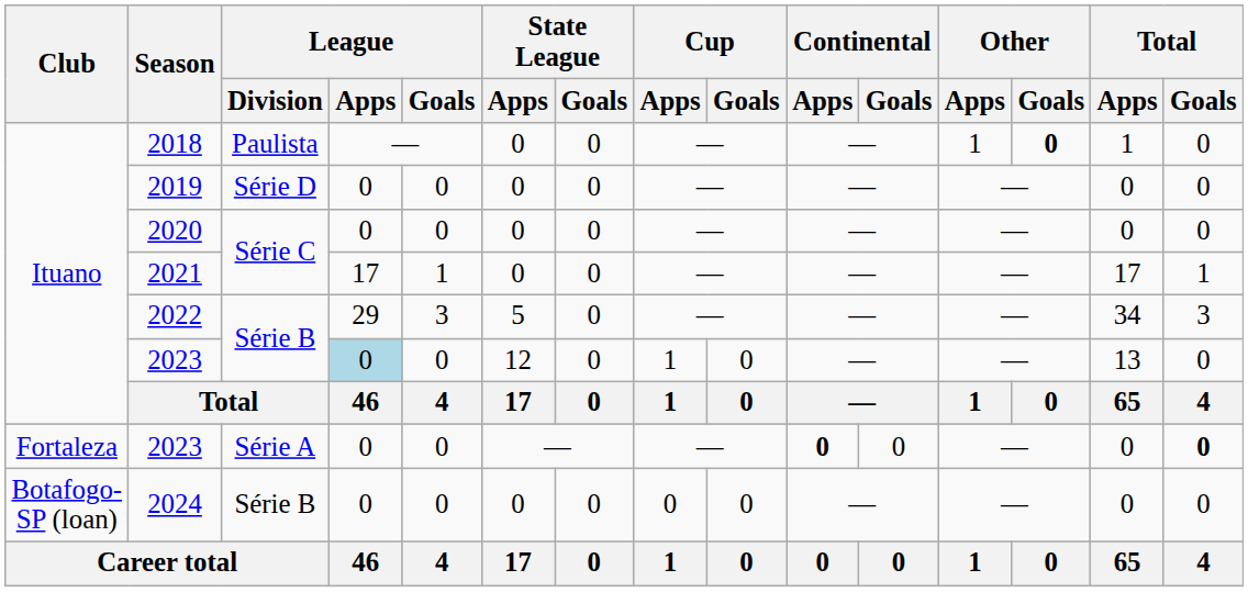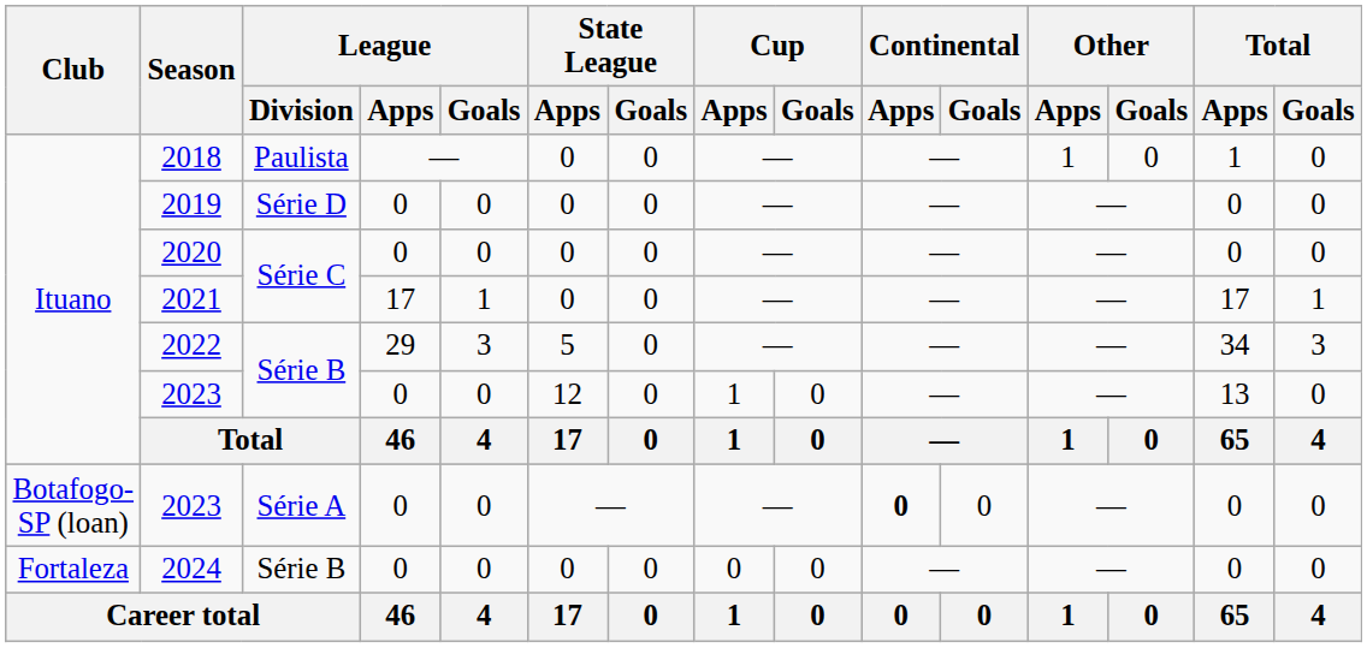2018 | Other / Goals: bold -> normal
2023 / Série B | League / Apps: lightblue background -> no background
2023 / Série A | Club: Fortaleza -> Botafogo-SP (loan)
2023 / Série A | Total / Goals: bold -> normal
2024 | Club: Botafogo-SP (loan) -> Fortaleza
